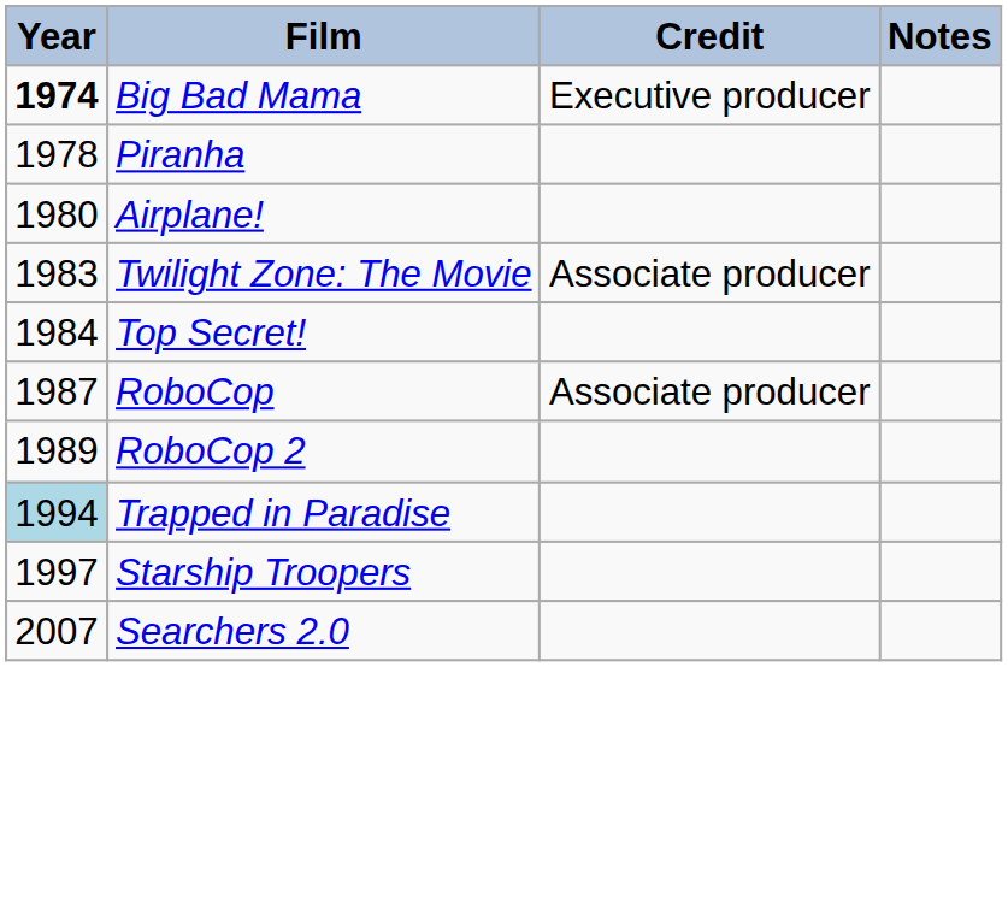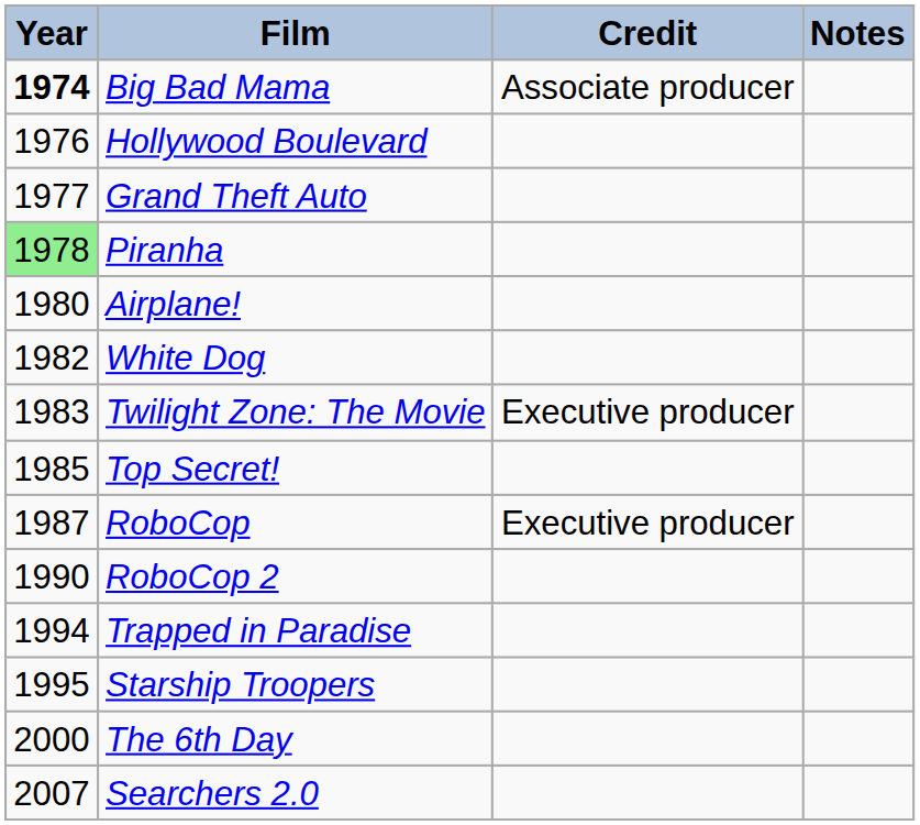Big Bad Mama | Credit: Executive producer -> Associate producer
+ row: 1976 | Hollywood Boulevard
+ row: 1977 | Grand Theft Auto
Piranha | Year: no background -> lightgreen background
+ row: 1982 | White Dog
Twilight Zone: The Movie | Credit: Associate producer -> Executive producer
Top Secret! | Year: 1984 -> 1985
RoboCop | Credit: Associate producer -> Executive producer
RoboCop 2 | Year: 1989 -> 1990
Trapped in Paradise | Year: lightblue background -> no background
Starship Troopers | Year: 1997 -> 1995
+ row: 2000 | The 6th Day
